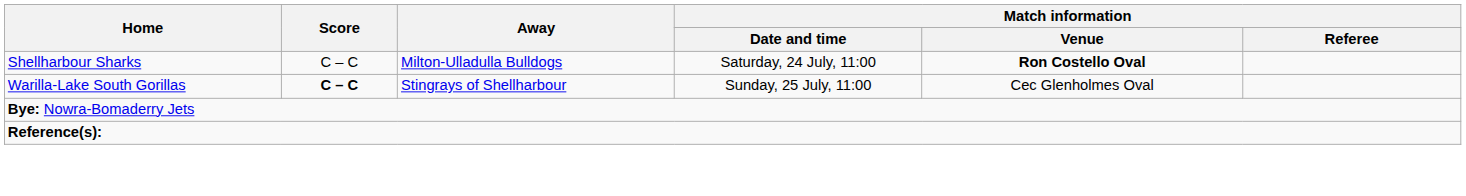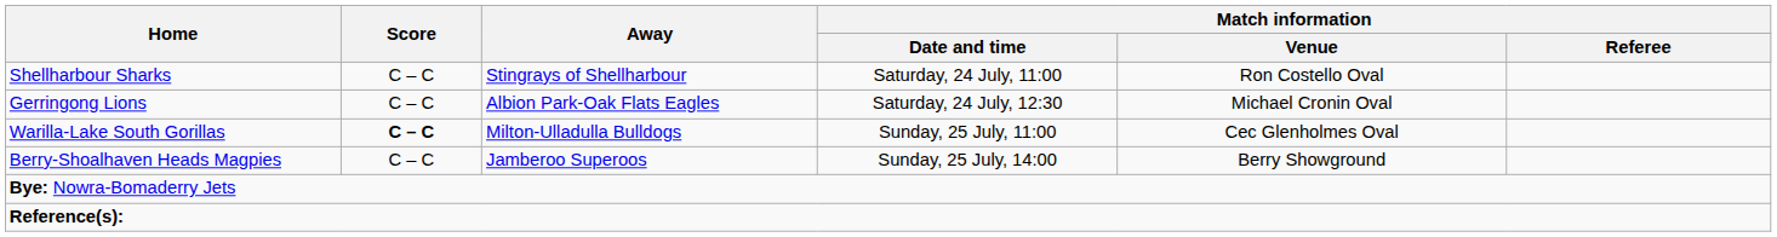Shellharbour Sharks | Away: Milton-Ulladulla Bulldogs -> Stingrays of Shellharbour
Shellharbour Sharks | Match information / Venue: bold -> normal
+ row: Gerringong Lions | C – C | Albion Park-Oak Flats Eagles | Saturday, 24 July, 12:30 | Michael Cronin Oval
Warilla-Lake South Gorillas | Away: Stingrays of Shellharbour -> Milton-Ulladulla Bulldogs
+ row: Berry-Shoalhaven Heads Magpies | C – C | Jamberoo Superoos | Sunday, 25 July, 14:00 | Berry Showground
